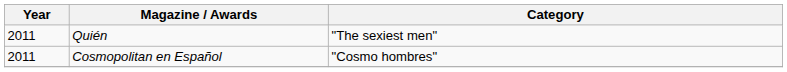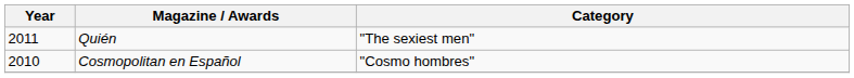Cosmopolitan en Español | Year: 2011 -> 2010
